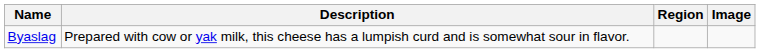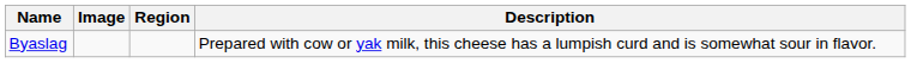columns swapped: Image <-> Description
